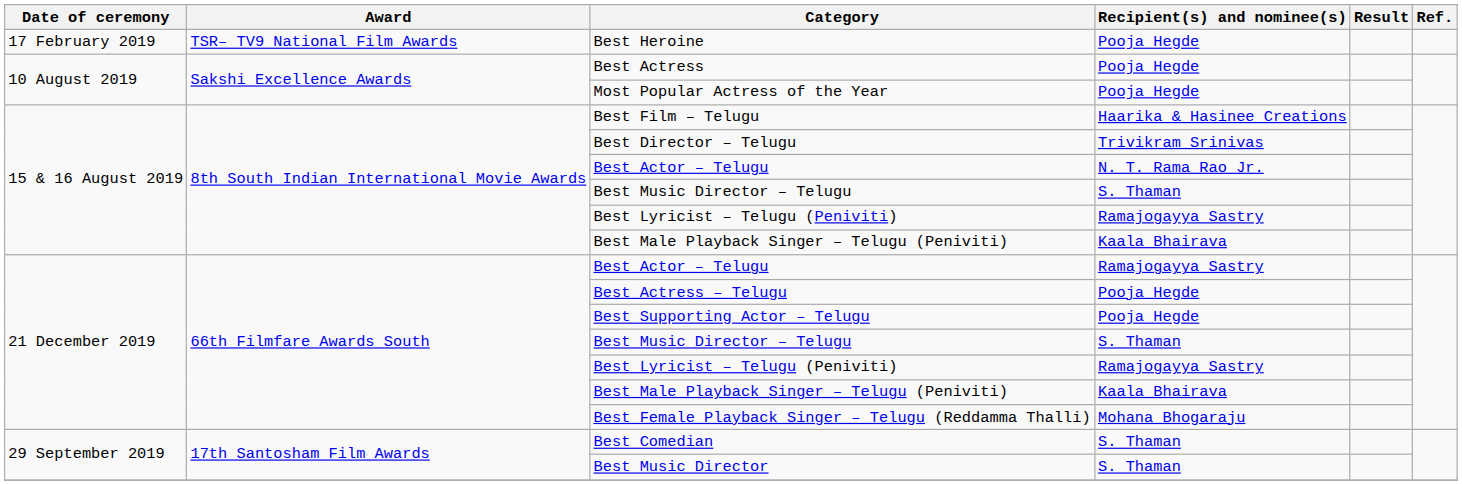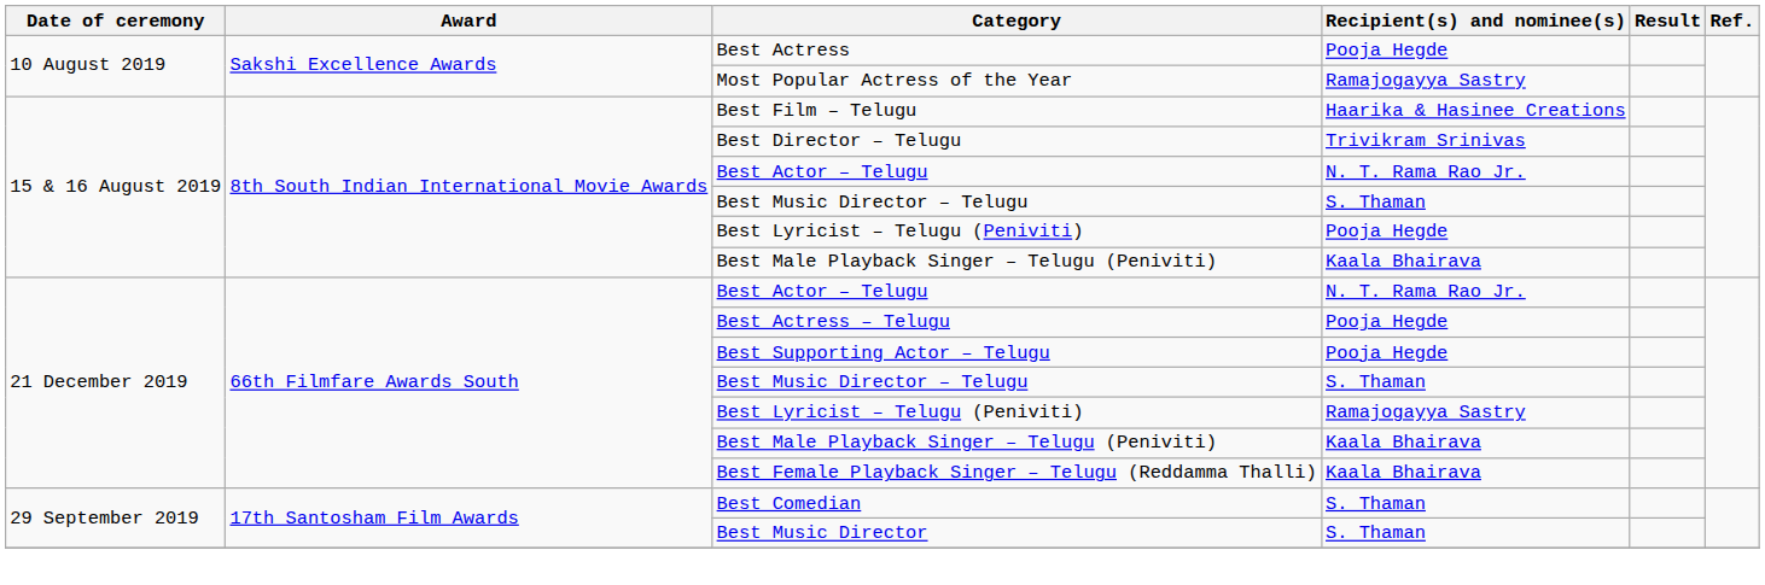- row: 17 February 2019 | TSR– TV9 National Film Awards | Best Heroine | Pooja Hegde
Most Popular Actress of the Year | Recipient(s) and nominee(s): Pooja Hegde -> Ramajogayya Sastry
15 & 16 August 2019 / Best Lyricist – Telugu (Peniviti) | Recipient(s) and nominee(s): Ramajogayya Sastry -> Pooja Hegde
21 December 2019 / Best Actor – Telugu | Recipient(s) and nominee(s): Ramajogayya Sastry -> N. T. Rama Rao Jr.
Best Female Playback Singer – Telugu (Reddamma Thalli) | Recipient(s) and nominee(s): Mohana Bhogaraju -> Kaala Bhairava
